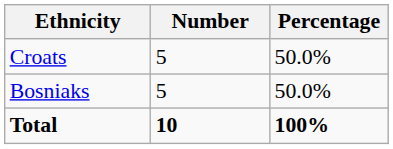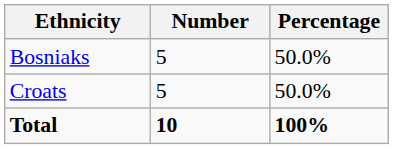rows swapped: Bosniaks <-> Croats
